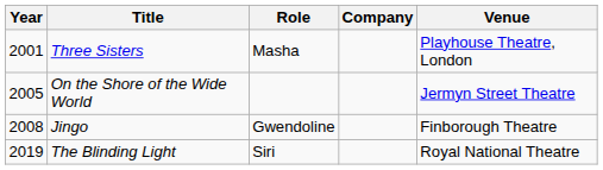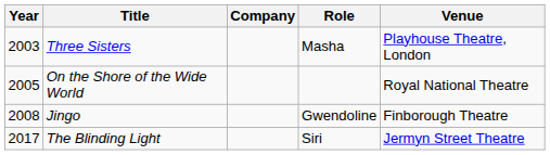columns swapped: Role <-> Company
Three Sisters | Year: 2001 -> 2003
On the Shore of the Wide World | Venue: Jermyn Street Theatre -> Royal National Theatre
The Blinding Light | Year: 2019 -> 2017
The Blinding Light | Venue: Royal National Theatre -> Jermyn Street Theatre
